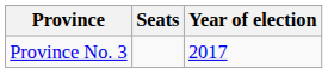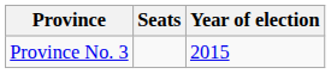Province No. 3 | Year of election: 2017 -> 2015
